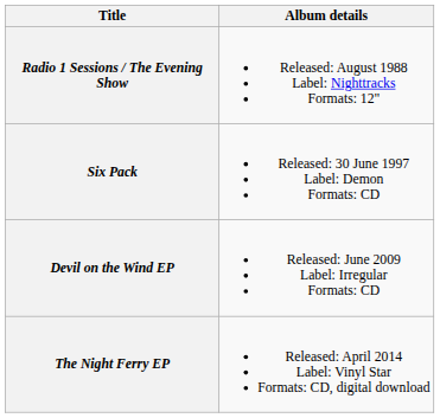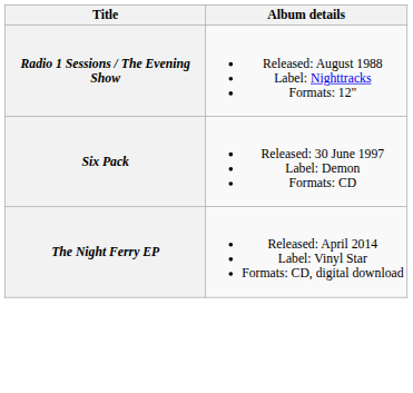- row: Devil on the Wind EP | Released: June 2009 Label: Irregular Formats: CD
